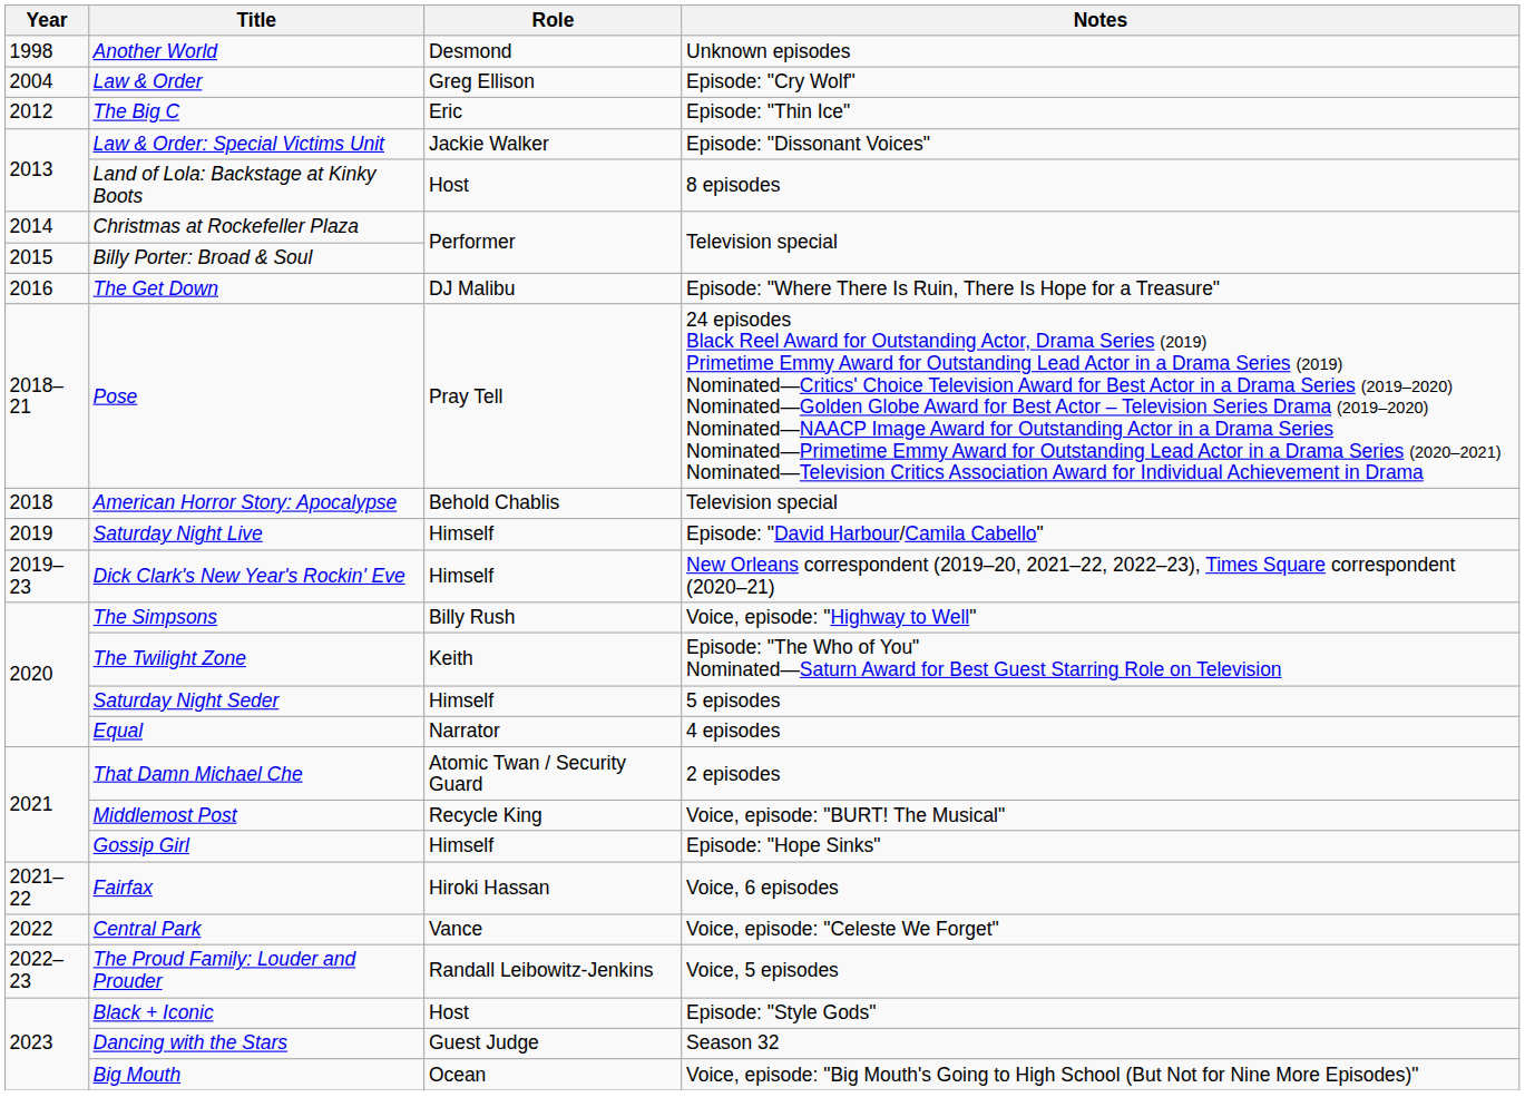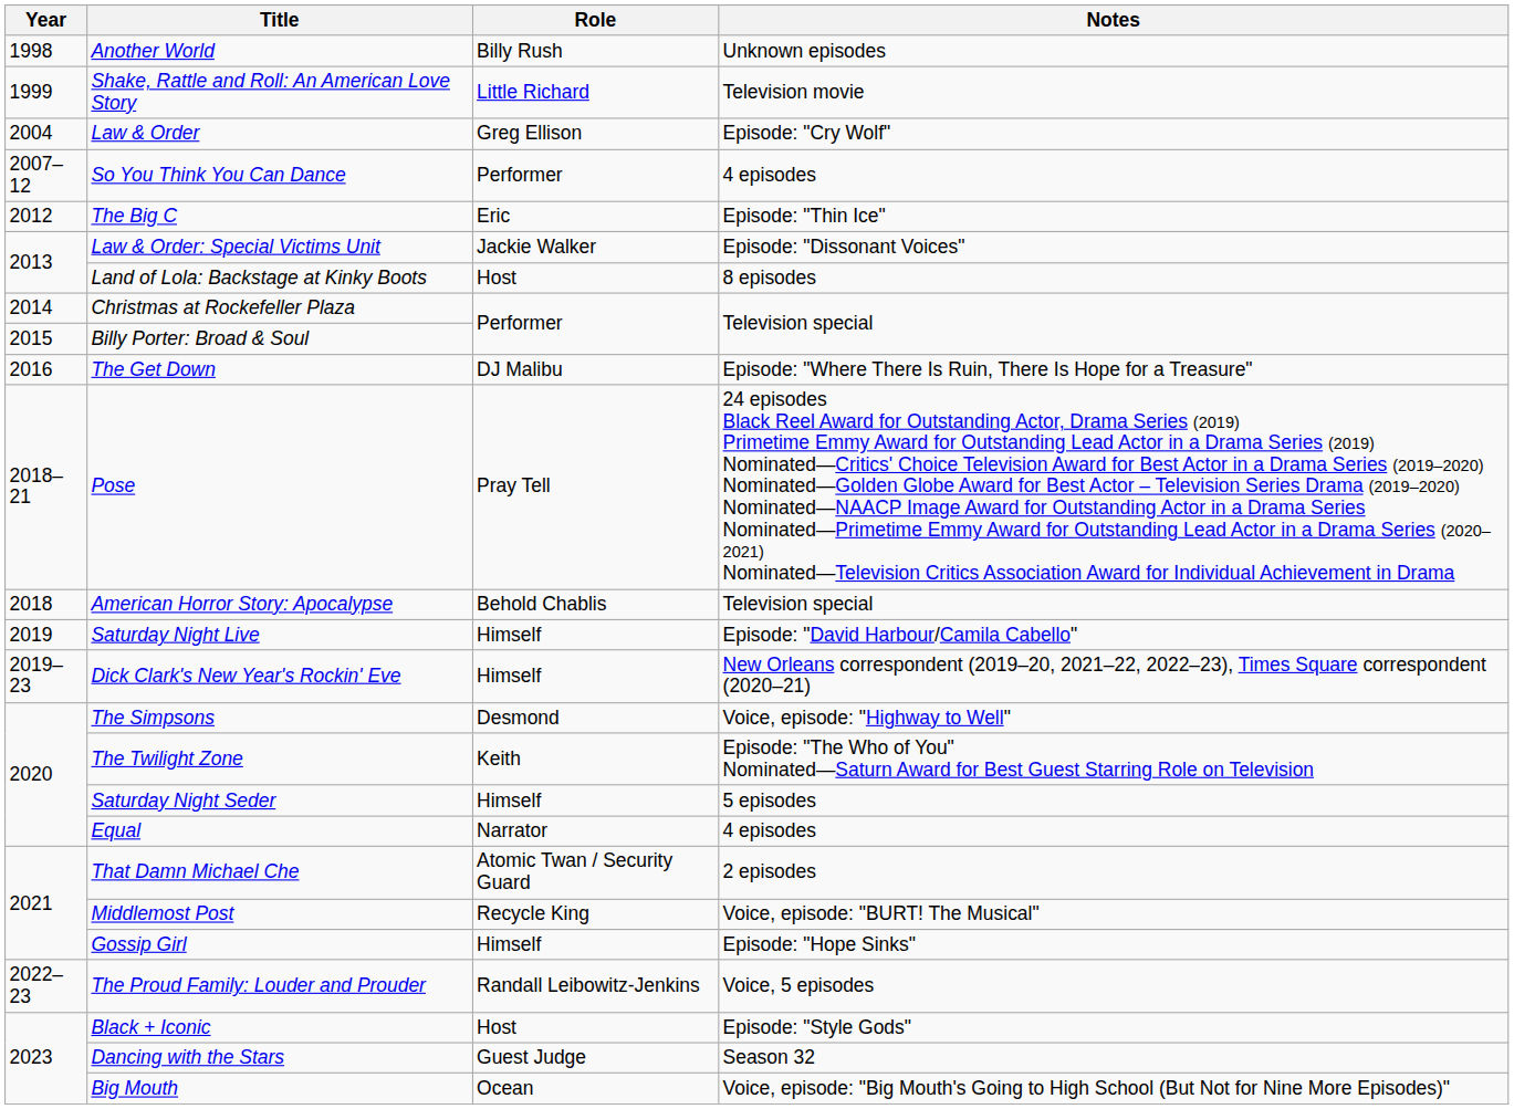Another World | Role: Desmond -> Billy Rush
+ row: 1999 | Shake, Rattle and Roll: An American Love Story | Little Richard | Television movie
+ row: 2007–12 | So You Think You Can Dance | Performer | 4 episodes
The Simpsons | Role: Billy Rush -> Desmond
- row: 2021–22 | Fairfax | Hiroki Hassan | Voice, 6 episodes
- row: 2022 | Central Park | Vance | Voice, episode: "Celeste We Forget"
